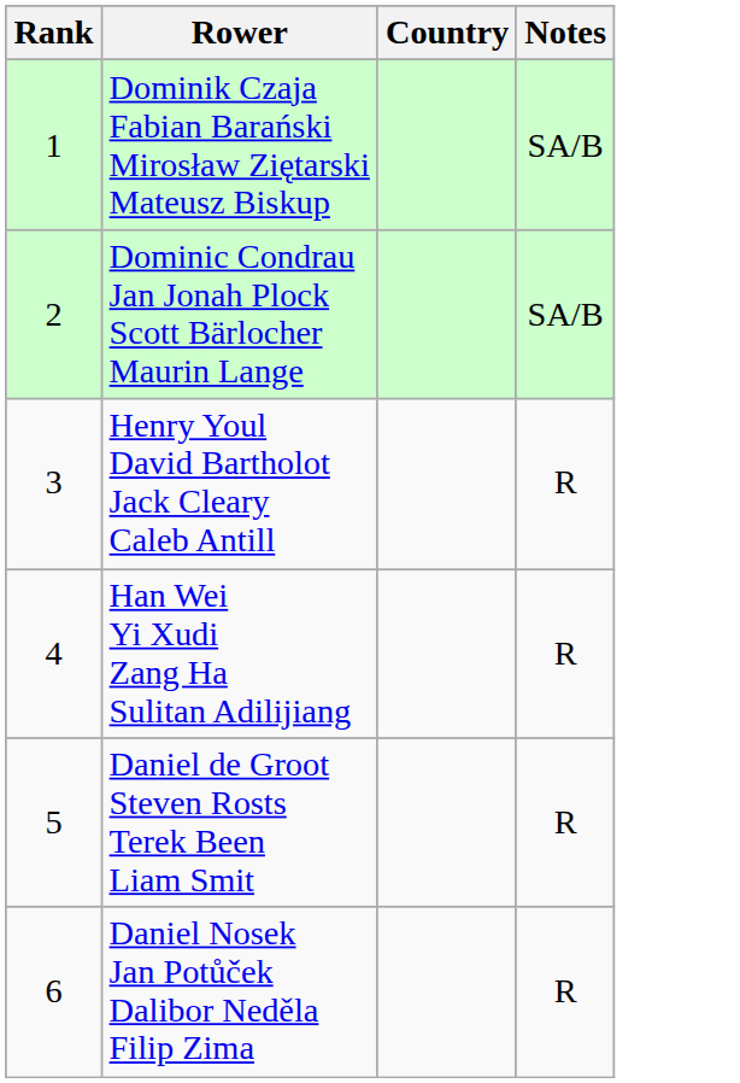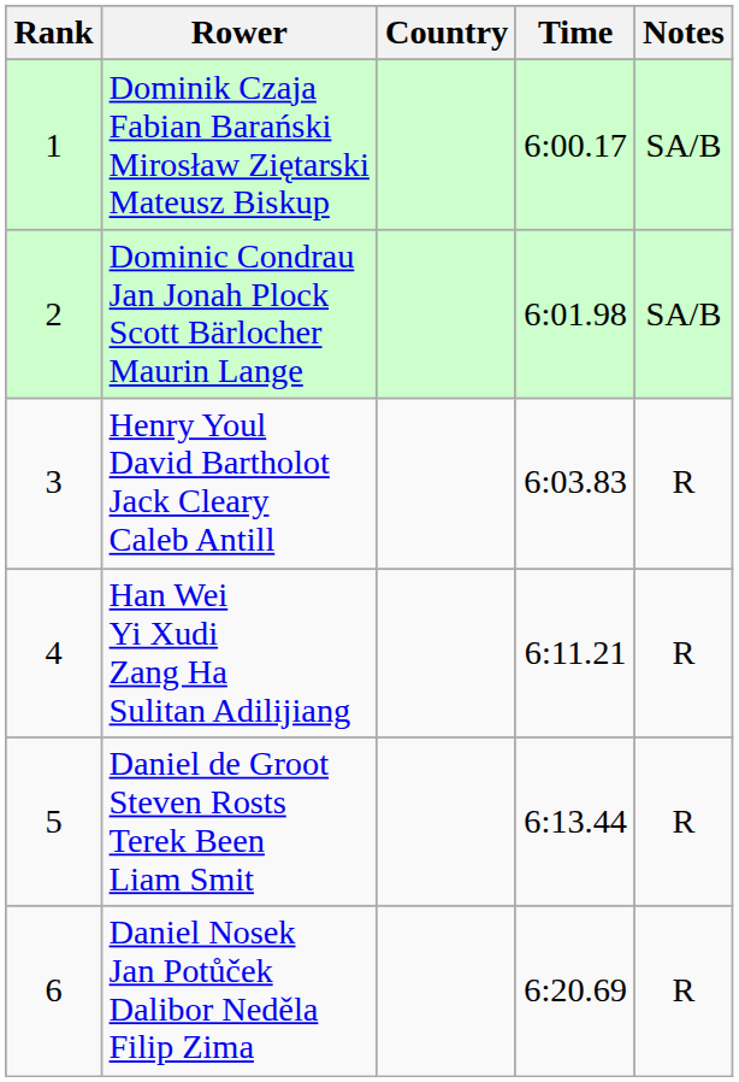+ column: Time | 6:00.17 | 6:01.98 | 6:03.83 | 6:11.21 | 6:13.44 | 6:20.69
